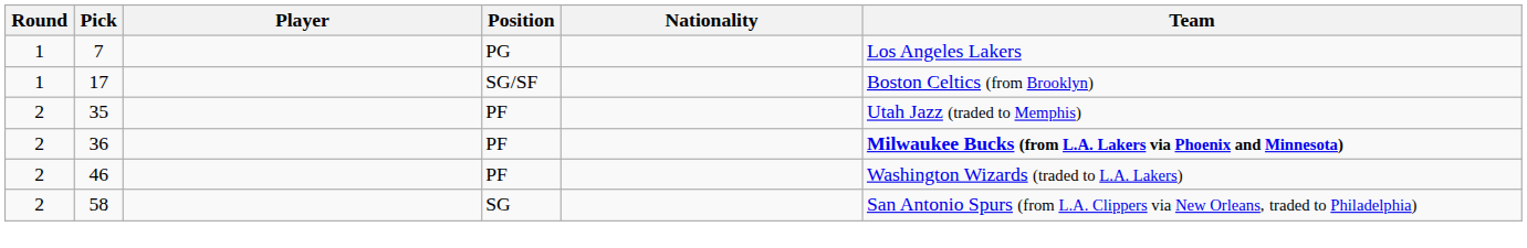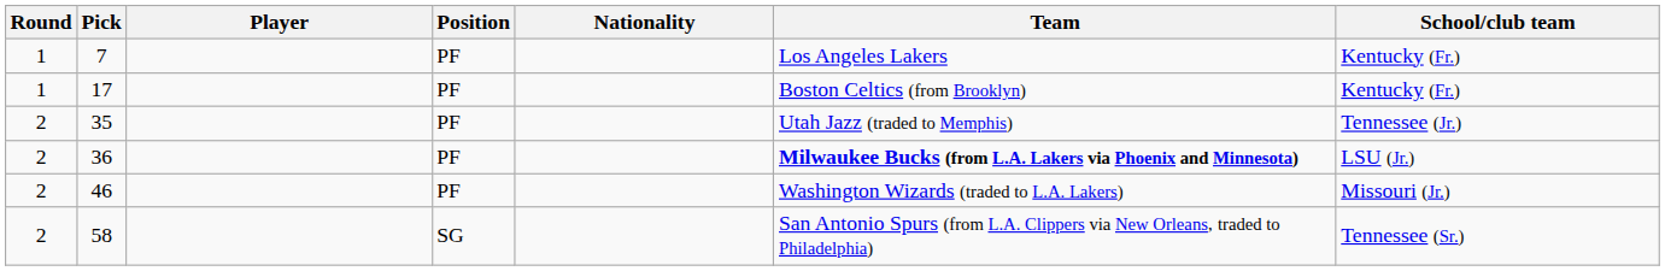+ column: School/club team | Kentucky (Fr.) | Kentucky (Fr.) | Tennessee (Jr.) | LSU (Jr.) | Missouri (Jr.) | Tennessee (Sr.)
7 | Position: PG -> PF
17 | Position: SG/SF -> PF
